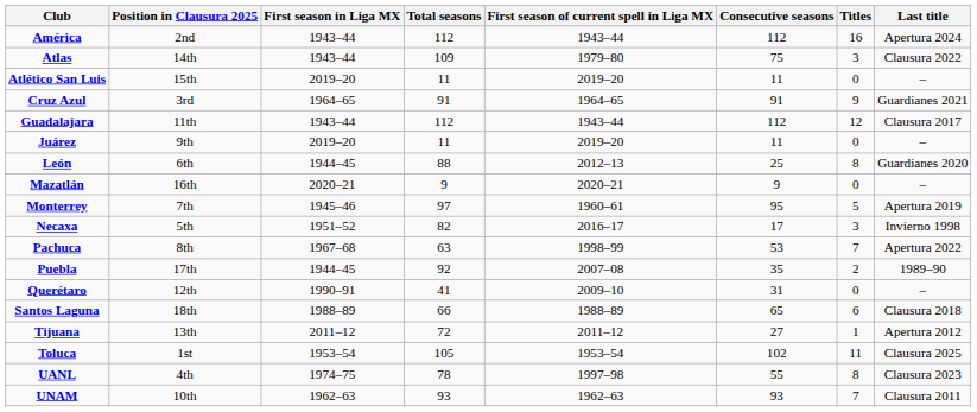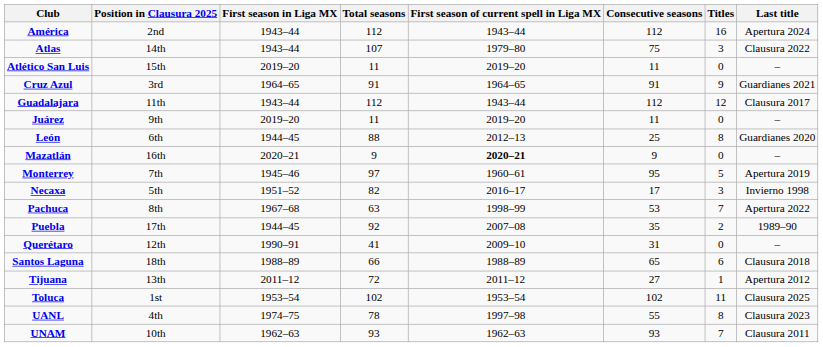Atlas | Total seasons: 109 -> 107
Mazatlán | First season of current spell in Liga MX: normal -> bold
Toluca | Total seasons: 105 -> 102
